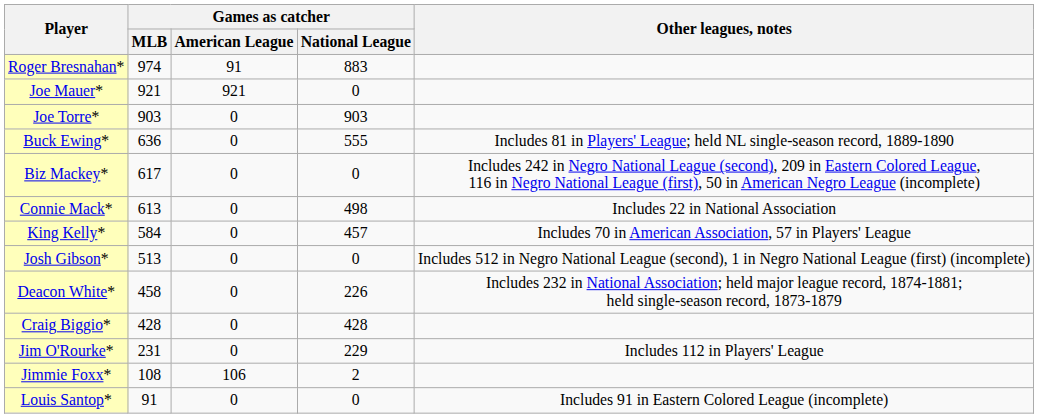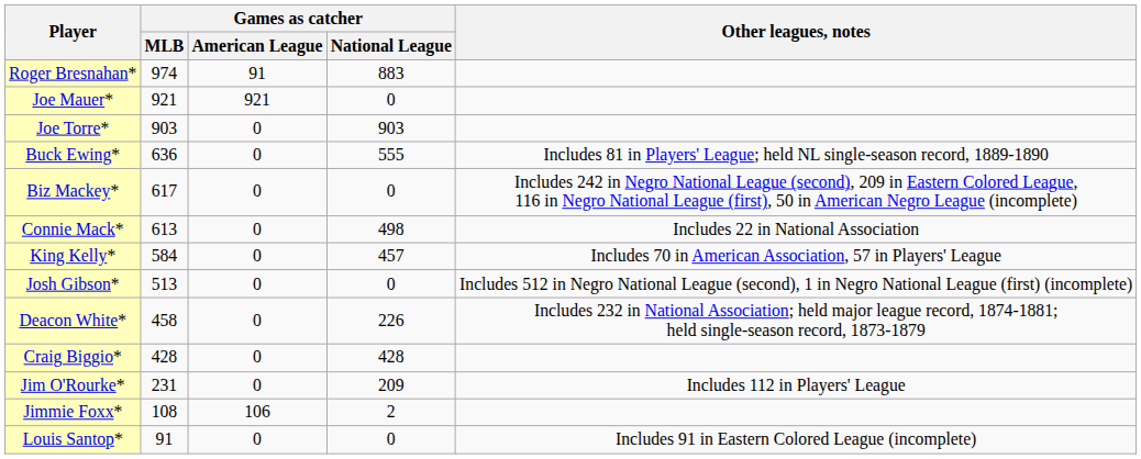Jim O'Rourke* | Games as catcher / National League: 229 -> 209
